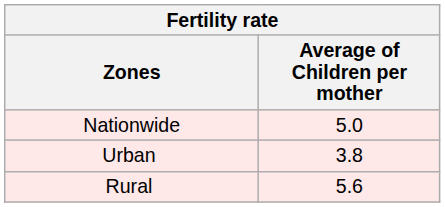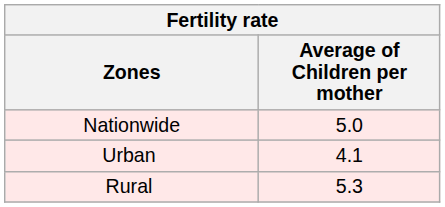Urban | Average of Children per mother: 3.8 -> 4.1
Rural | Average of Children per mother: 5.6 -> 5.3
